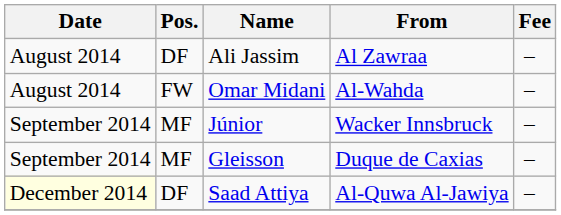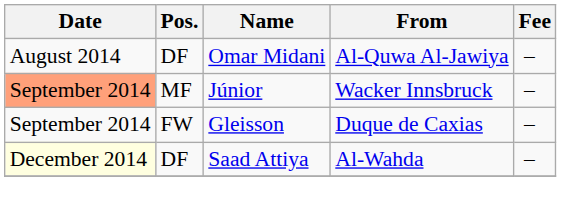- row: August 2014 | DF | Ali Jassim | Al Zawraa | –
Omar Midani | Pos.: FW -> DF
Omar Midani | From: Al-Wahda -> Al-Quwa Al-Jawiya
Júnior | Date: no background -> lightsalmon background
Gleisson | Pos.: MF -> FW
Saad Attiya | From: Al-Quwa Al-Jawiya -> Al-Wahda
